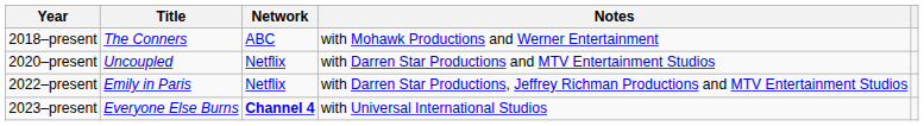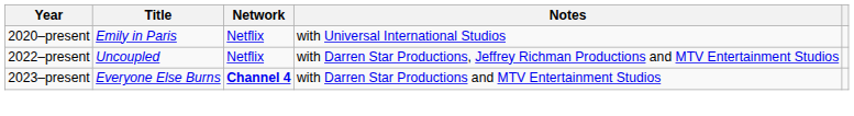- row: 2018–present | The Conners | ABC | with Mohawk Productions and Werner Entertainment
2020–present | Title: Uncoupled -> Emily in Paris
2020–present | Notes: with Darren Star Productions and MTV Entertainment Studios -> with Universal International Studios
2022–present | Title: Emily in Paris -> Uncoupled
2023–present | Notes: with Universal International Studios -> with Darren Star Productions and MTV Entertainment Studios
